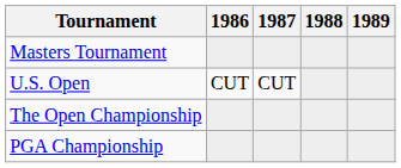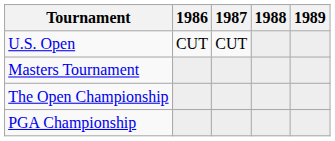rows swapped: Masters Tournament <-> U.S. Open
